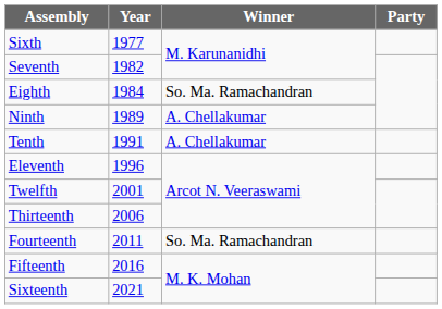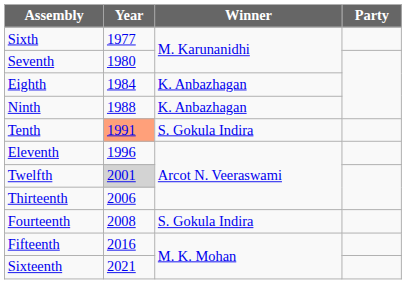Seventh | Year: 1982 -> 1980
Eighth | Winner: So. Ma. Ramachandran -> K. Anbazhagan
Ninth | Year: 1989 -> 1988
Ninth | Winner: A. Chellakumar -> K. Anbazhagan
Tenth | Year: no background -> lightsalmon background
Tenth | Winner: A. Chellakumar -> S. Gokula Indira
Twelfth | Year: no background -> lightgrey background
Fourteenth | Year: 2011 -> 2008
Fourteenth | Winner: So. Ma. Ramachandran -> S. Gokula Indira
